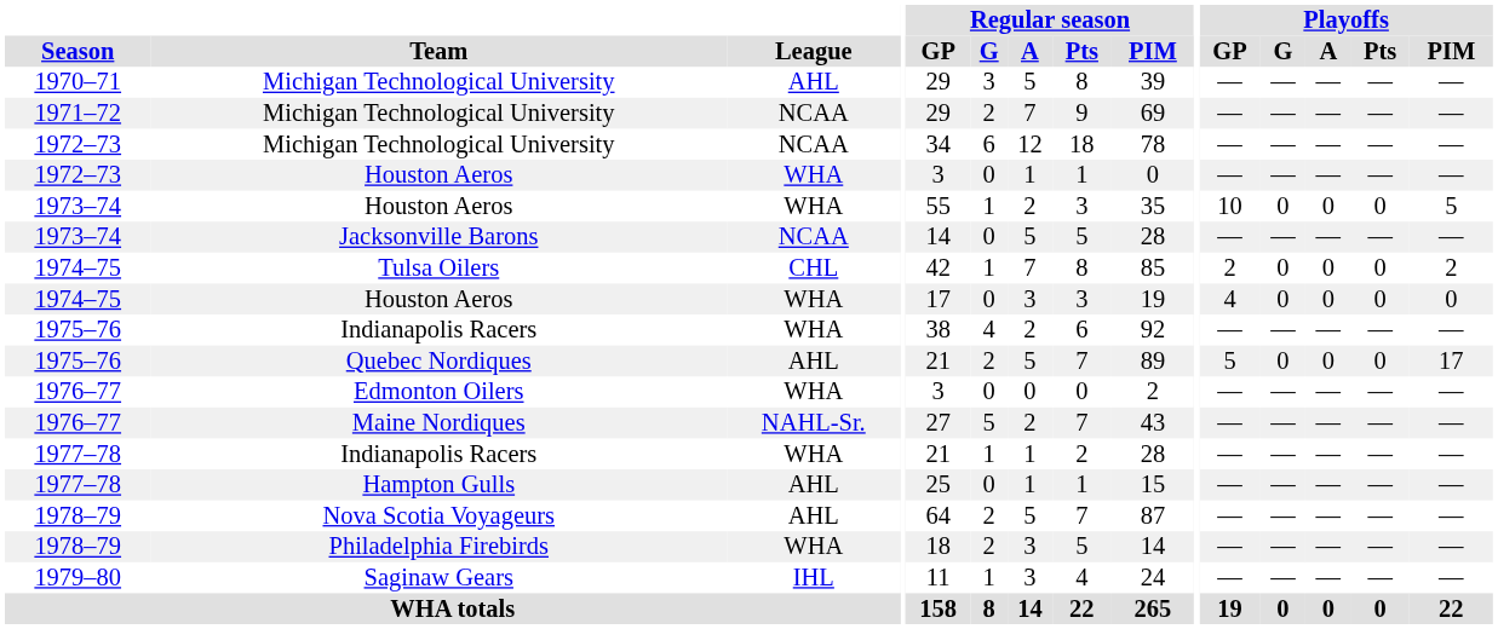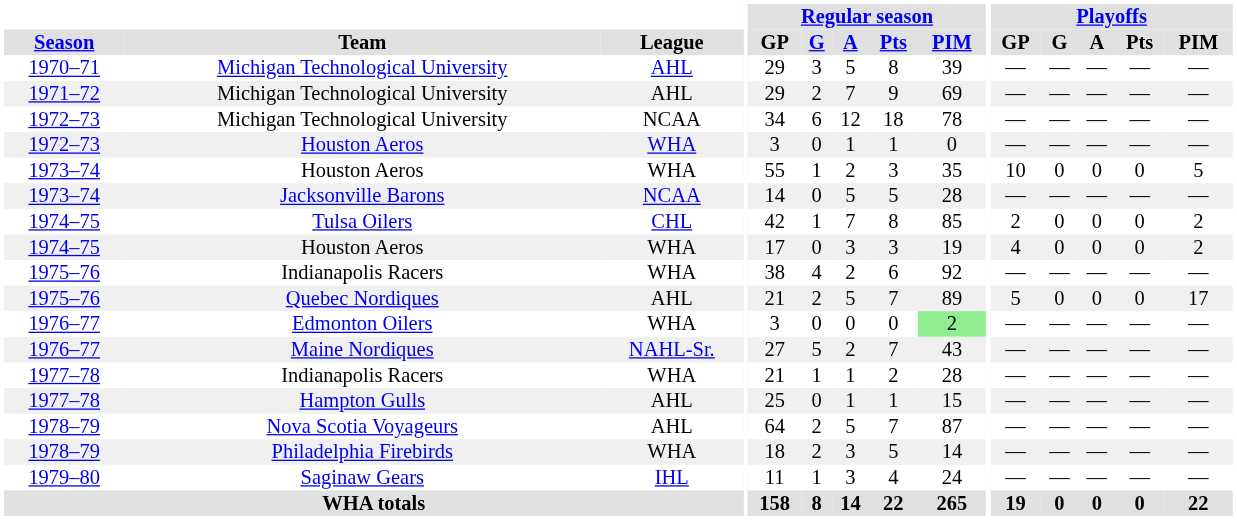1971–72 / Michigan Technological University | League: NCAA -> AHL
1974–75 / Houston Aeros | Playoffs / PIM: 0 -> 2
Edmonton Oilers | Regular season / PIM: no background -> lightgreen background
